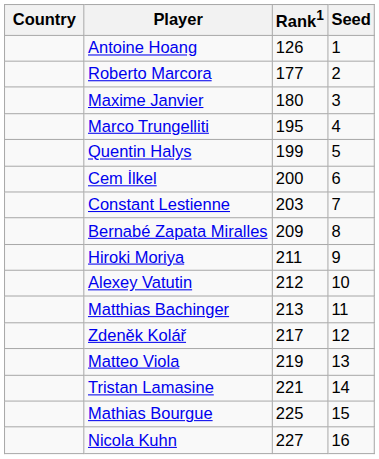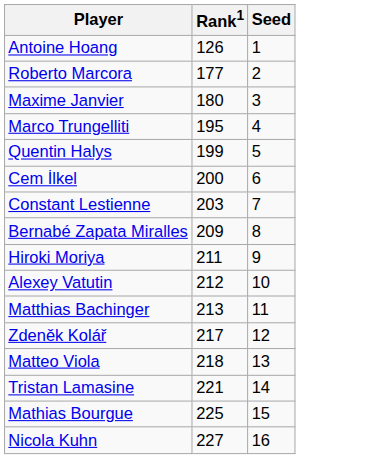- column: Country
Matteo Viola | Rank1: 219 -> 218
